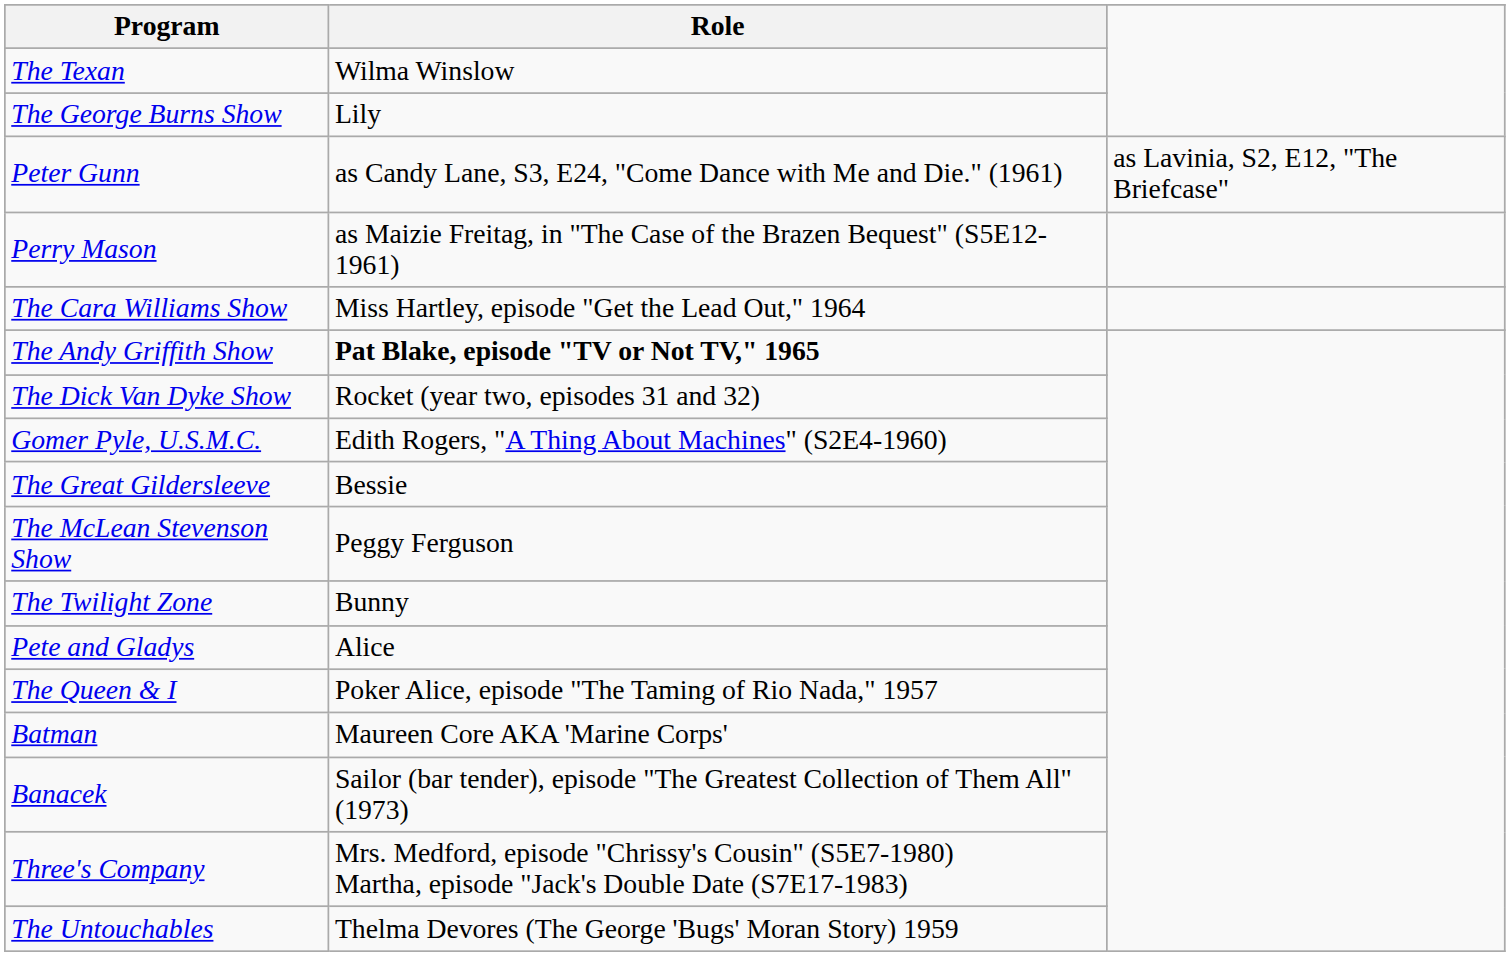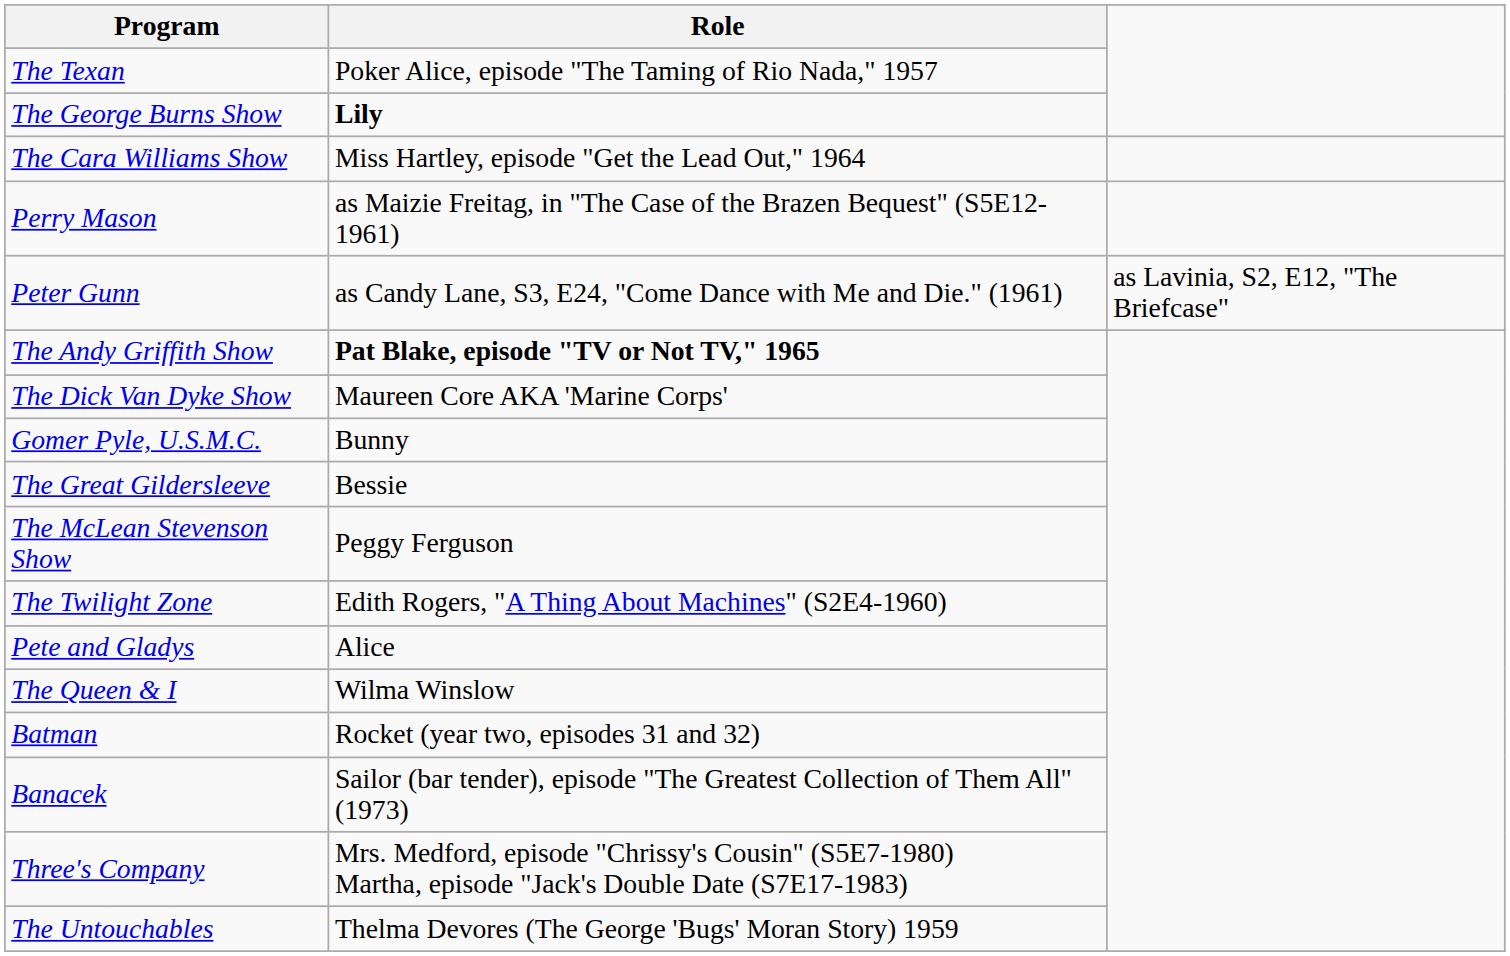The Texan | Role: Wilma Winslow -> Poker Alice, episode "The Taming of Rio Nada," 1957
The George Burns Show | Role: normal -> bold
rows swapped: Peter Gunn <-> The Cara Williams Show
The Dick Van Dyke Show | Role: Rocket (year two, episodes 31 and 32) -> Maureen Core AKA 'Marine Corps'
Gomer Pyle, U.S.M.C. | Role: Edith Rogers, "A Thing About Machines" (S2E4-1960) -> Bunny
The Twilight Zone | Role: Bunny -> Edith Rogers, "A Thing About Machines" (S2E4-1960)
The Queen & I | Role: Poker Alice, episode "The Taming of Rio Nada," 1957 -> Wilma Winslow
Batman | Role: Maureen Core AKA 'Marine Corps' -> Rocket (year two, episodes 31 and 32)
